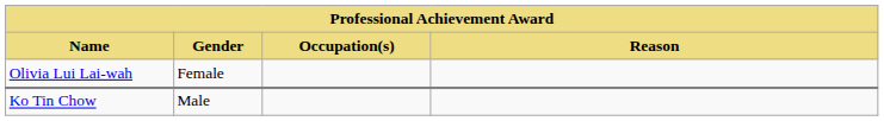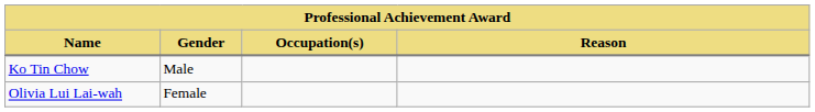rows swapped: Ko Tin Chow <-> Olivia Lui Lai-wah
